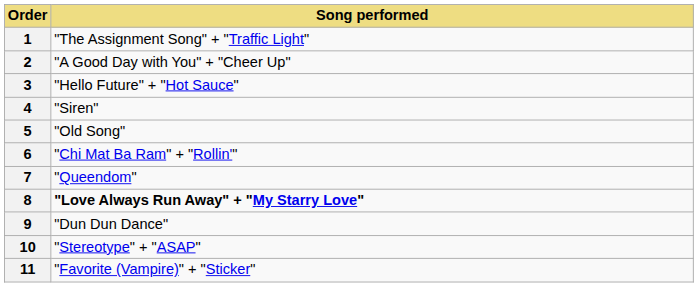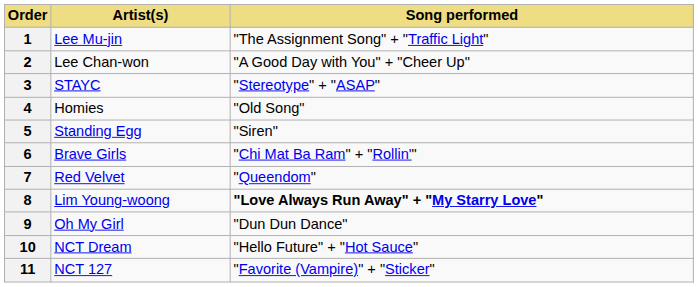+ column: Artist(s) | Lee Mu-jin | Lee Chan-won | STAYC | Homies | Standing Egg | Brave Girls | Red Velvet | Lim Young-woong | Oh My Girl | NCT Dream | NCT 127
3 | Song performed: "Hello Future" + "Hot Sauce" -> "Stereotype" + "ASAP"
4 | Song performed: "Siren" -> "Old Song"
5 | Song performed: "Old Song" -> "Siren"
10 | Song performed: "Stereotype" + "ASAP" -> "Hello Future" + "Hot Sauce"
